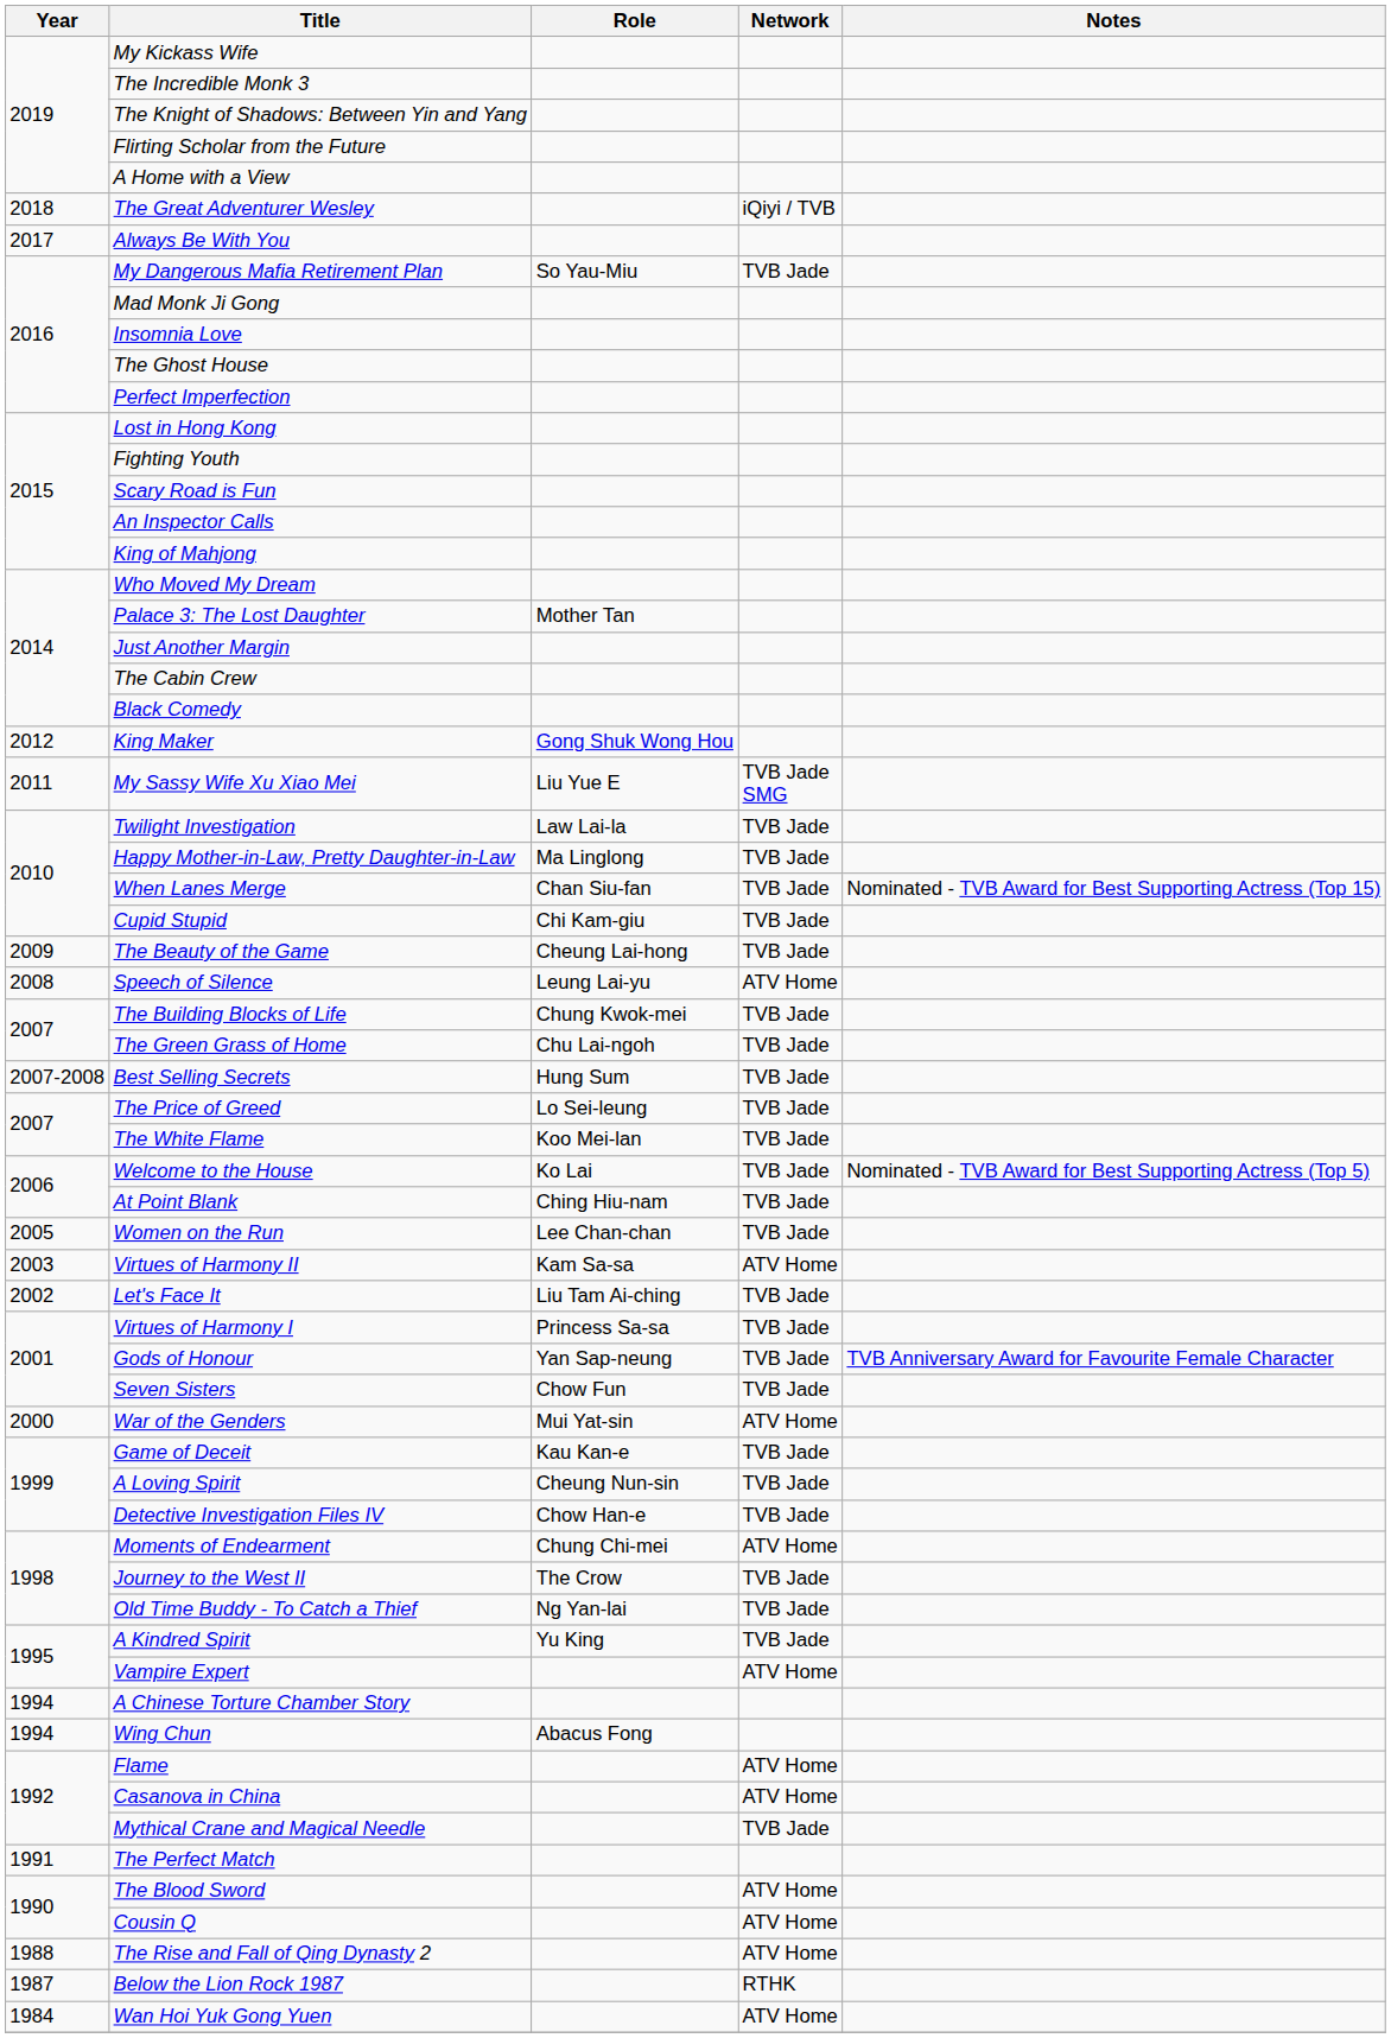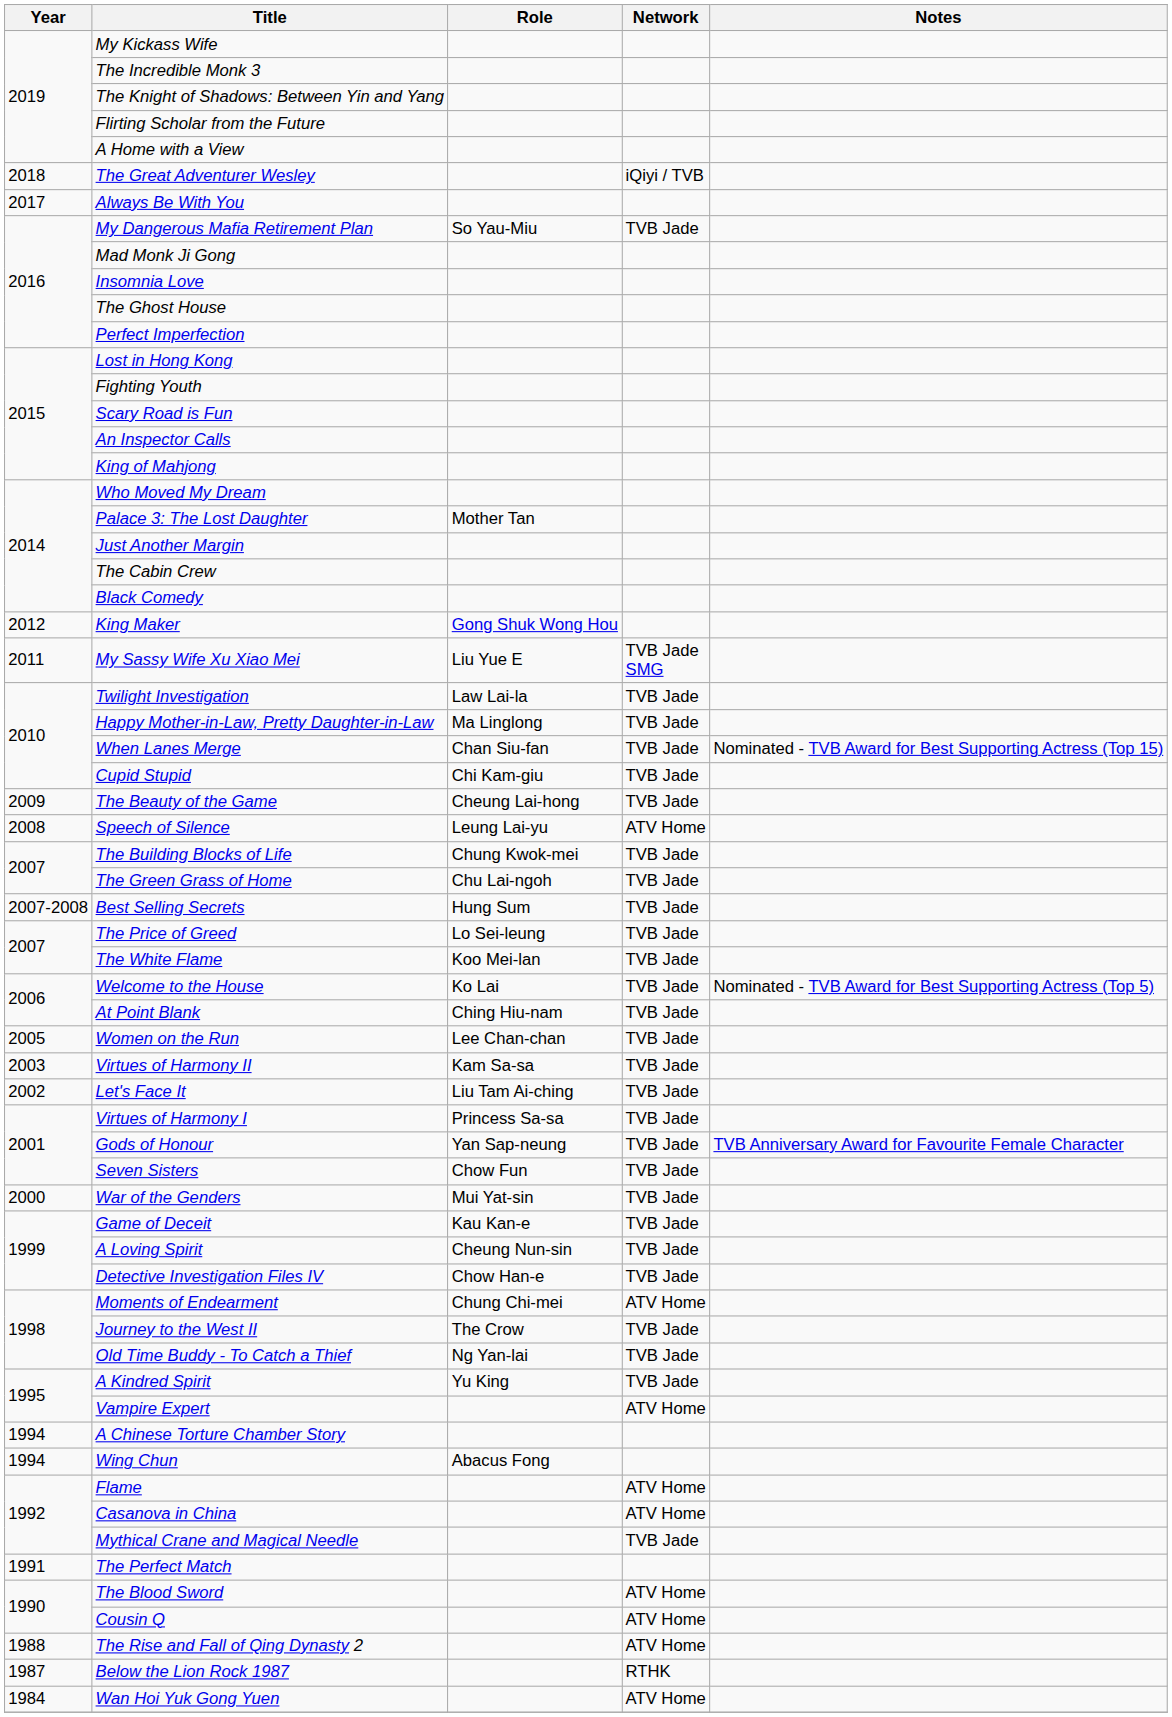Virtues of Harmony II | Network: ATV Home -> TVB Jade
War of the Genders | Network: ATV Home -> TVB Jade
